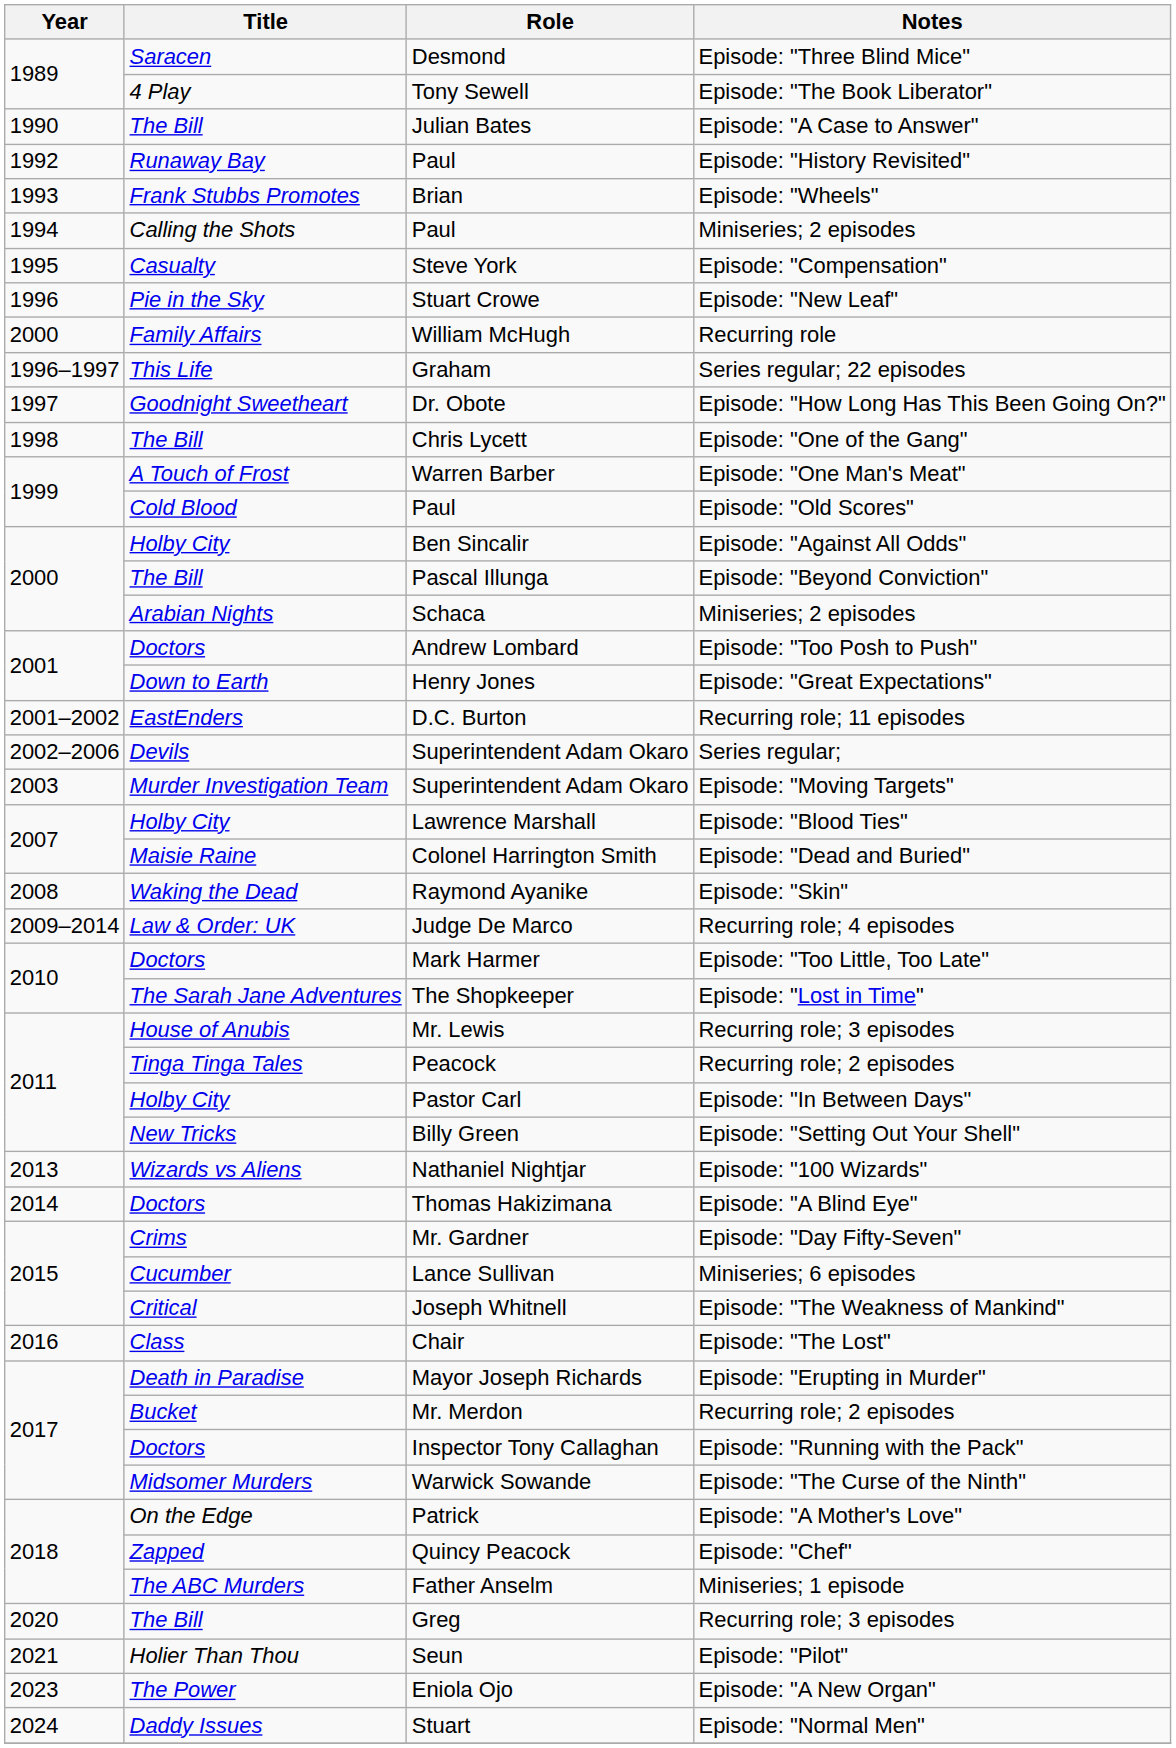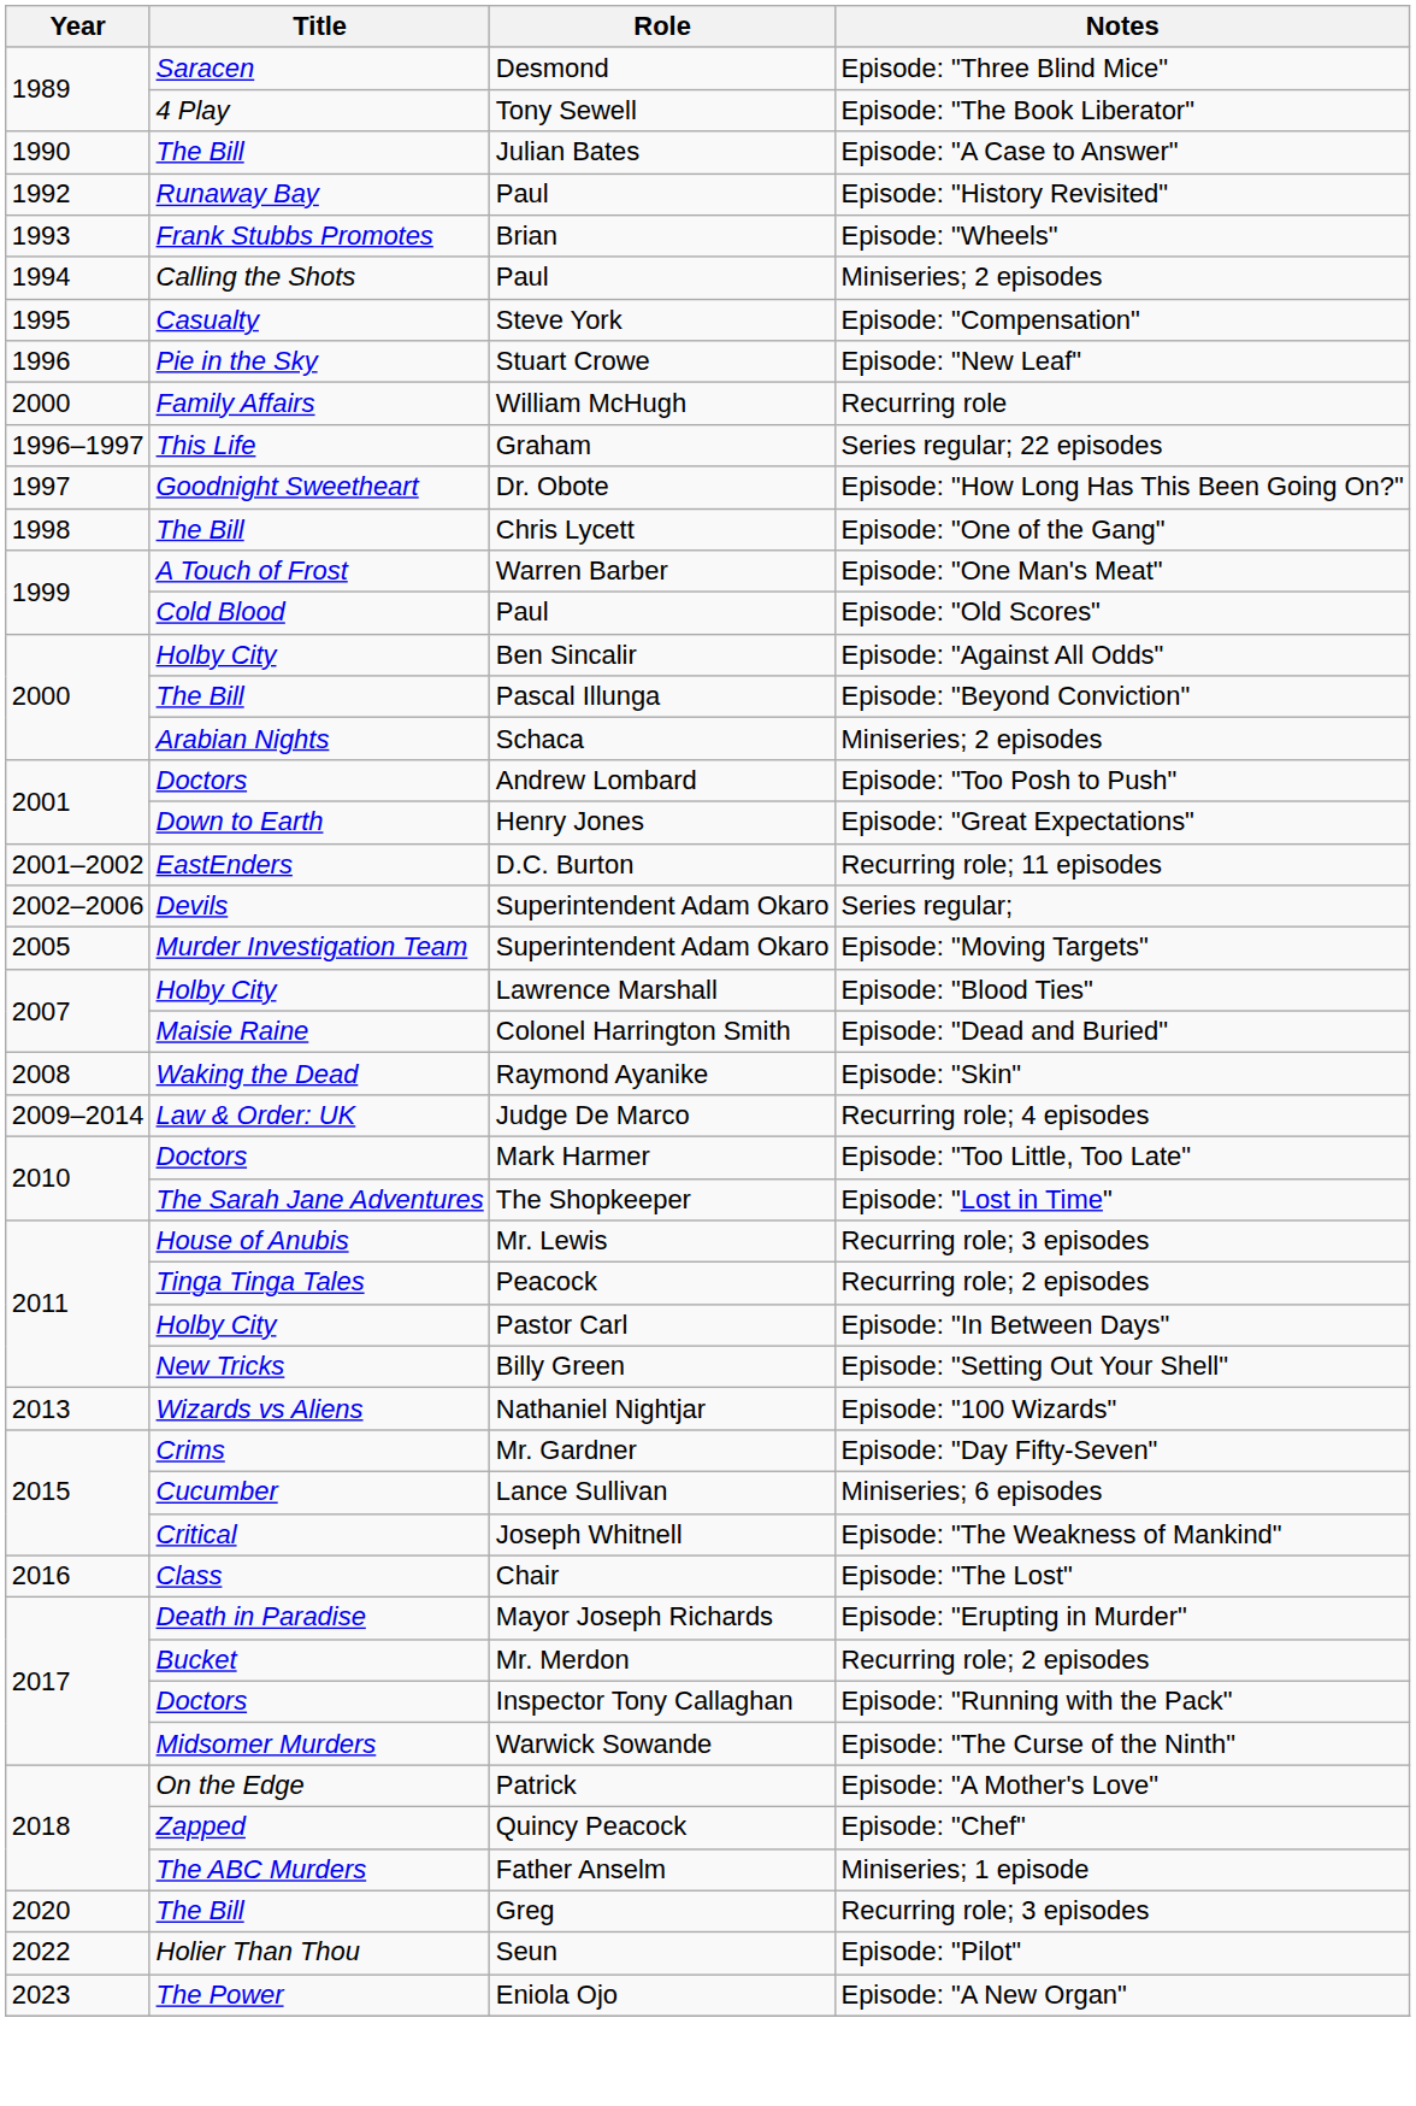Superintendent Adam Okaro / Episode: "Moving Targets" | Year: 2003 -> 2005
- row: 2014 | Doctors | Thomas Hakizimana | Episode: "A Blind Eye"
Seun | Year: 2021 -> 2022
- row: 2024 | Daddy Issues | Stuart | Episode: "Normal Men"
